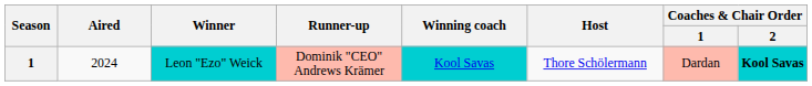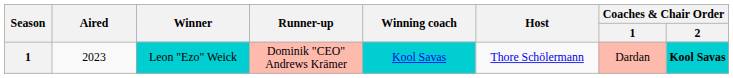Leon "Ezo" Weick | Aired: 2024 -> 2023
